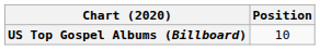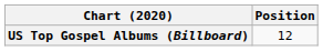US Top Gospel Albums (Billboard) | Position: 10 -> 12
